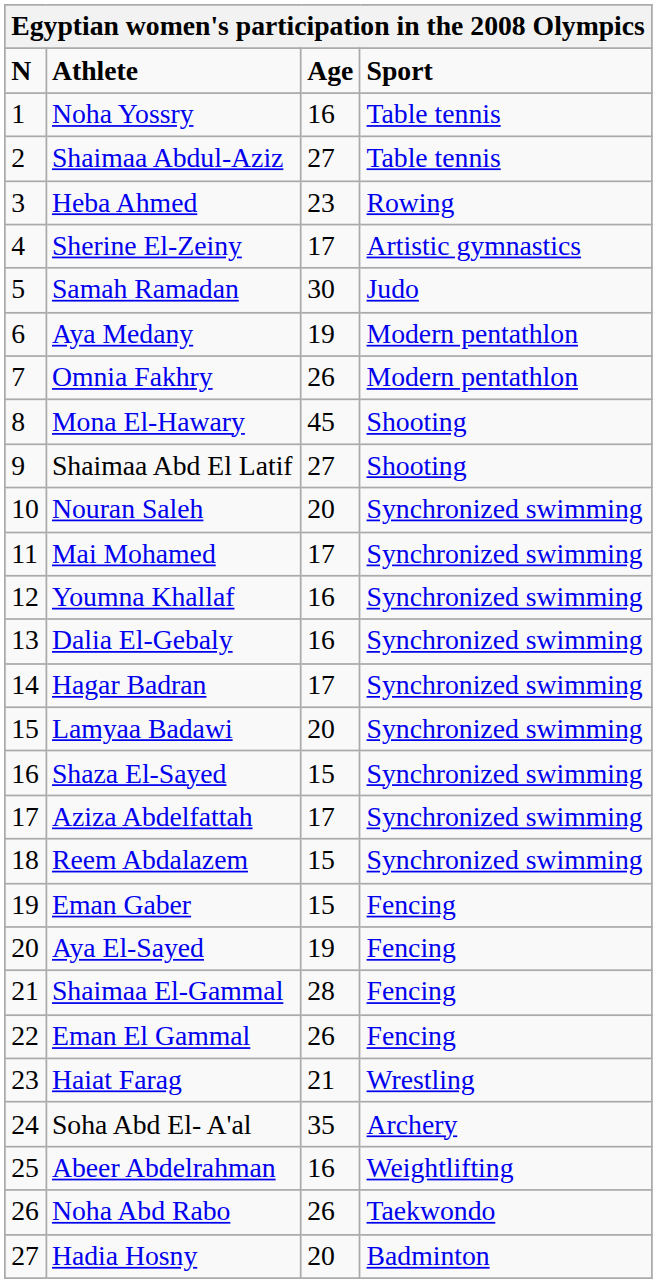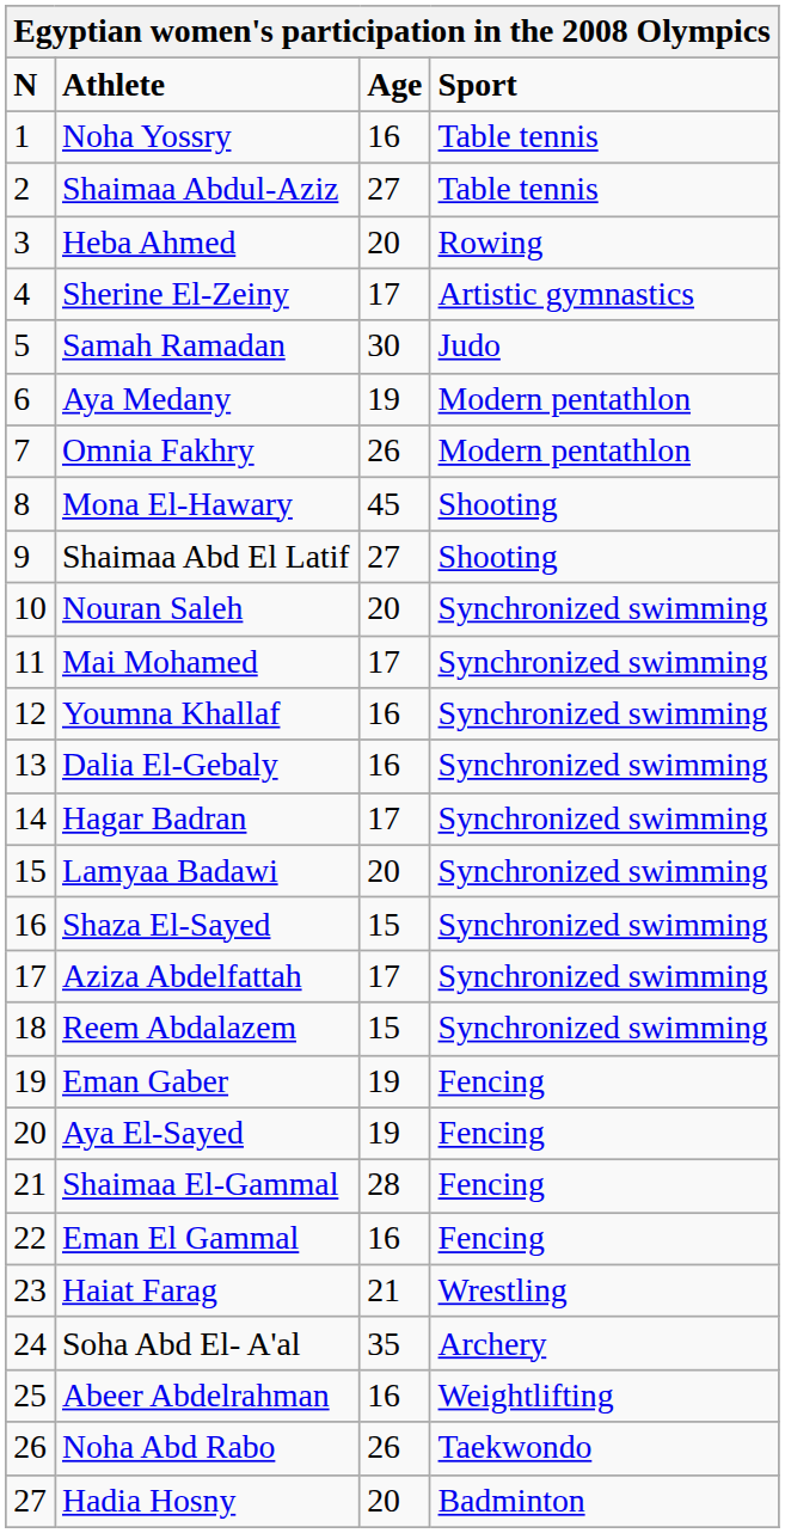Heba Ahmed | Age: 23 -> 20
Eman Gaber | Age: 15 -> 19
Eman El Gammal | Age: 26 -> 16
